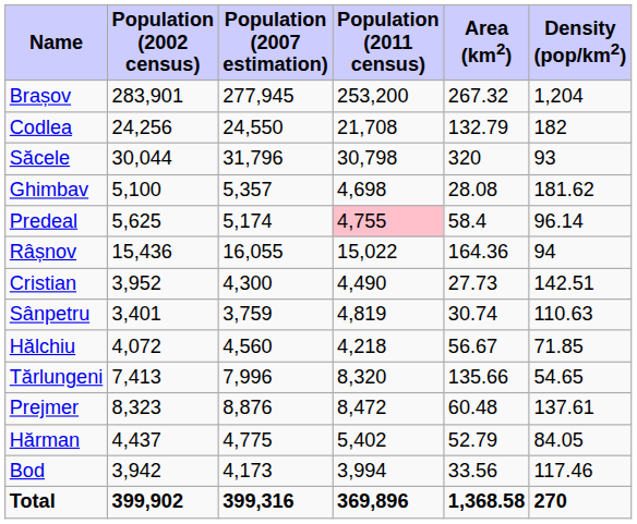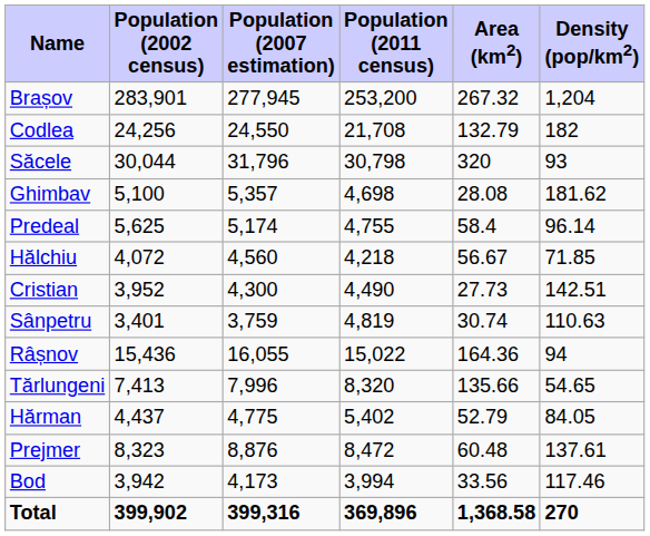Predeal | Population (2011 census): pink background -> no background
rows swapped: Râșnov <-> Hălchiu
rows swapped: Prejmer <-> Hărman
